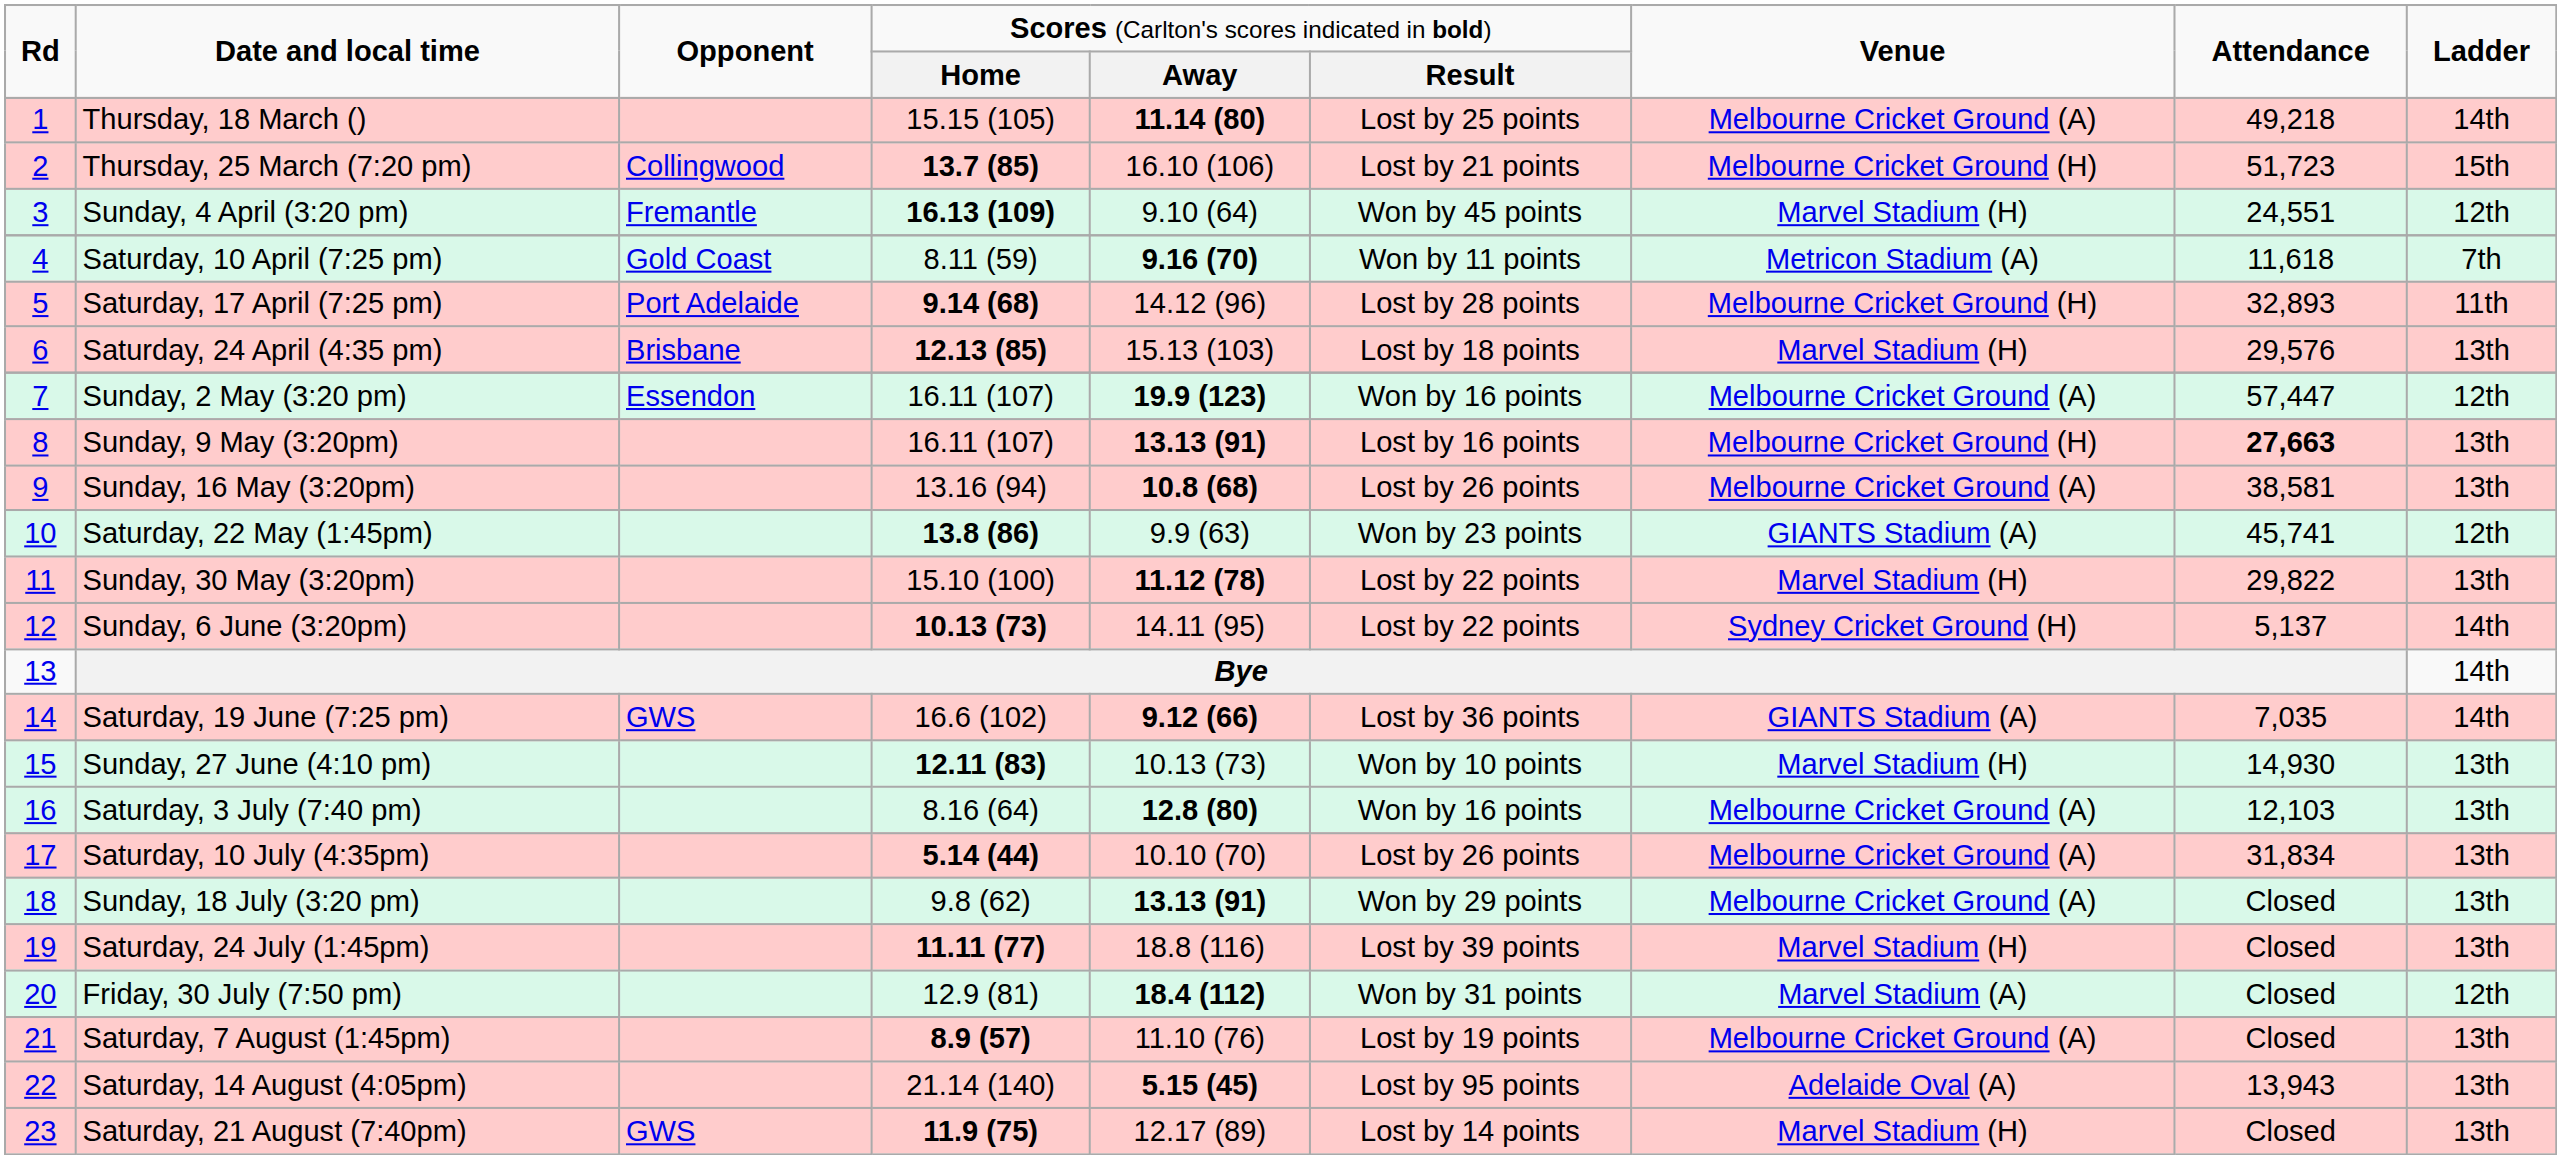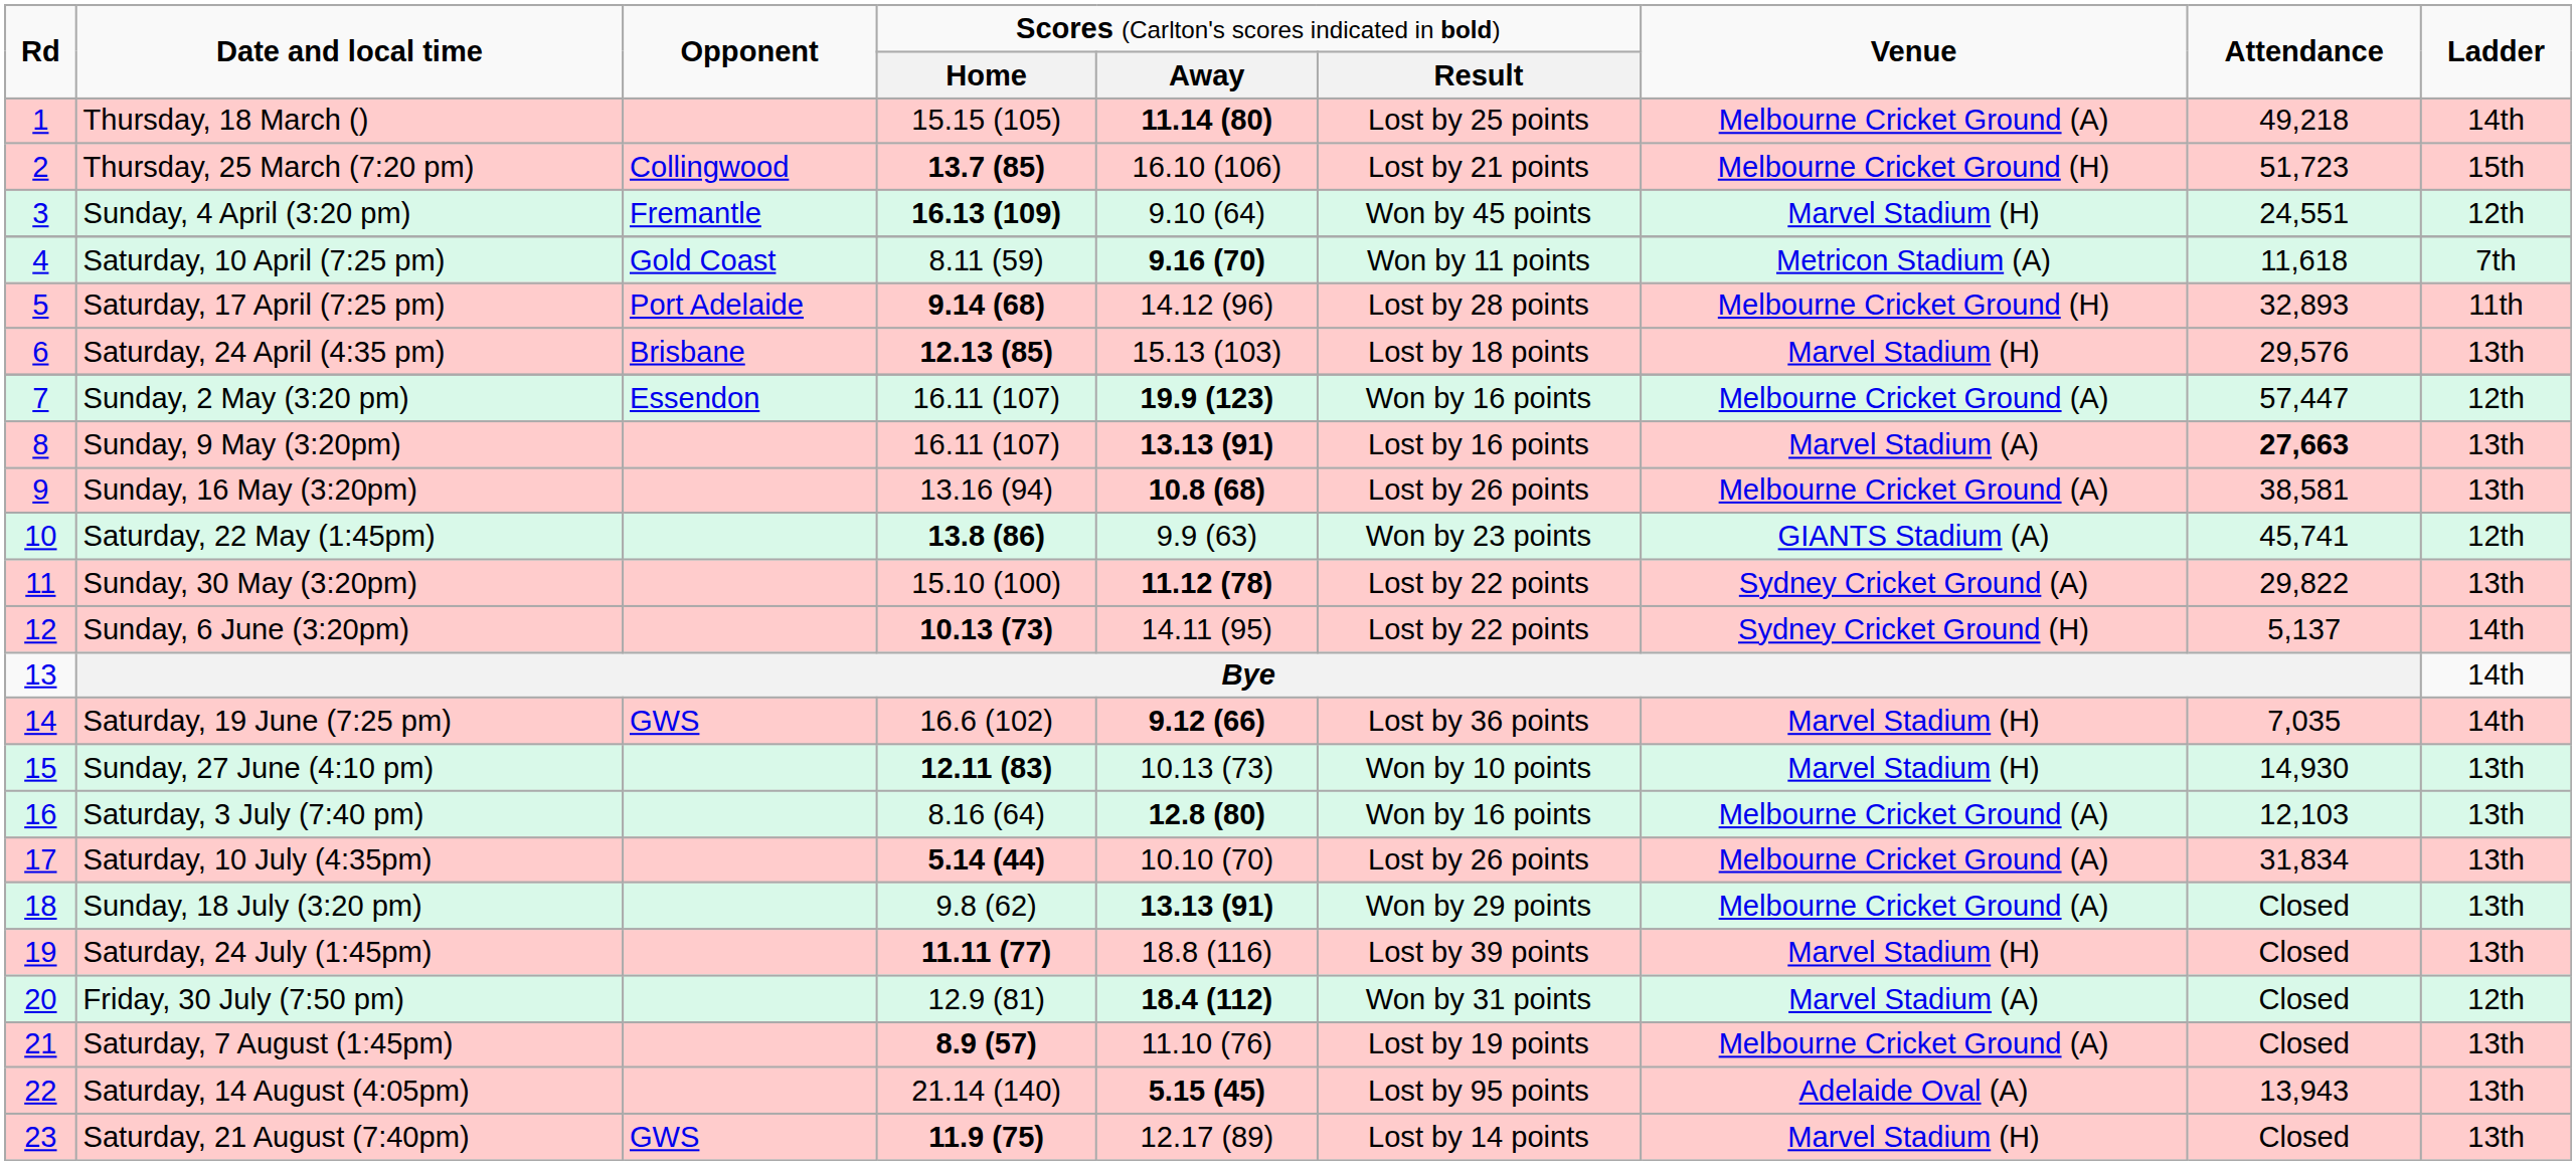Sunday, 9 May (3:20pm) | column 7: Melbourne Cricket Ground (H) -> Marvel Stadium (A)
Sunday, 30 May (3:20pm) | column 7: Marvel Stadium (H) -> Sydney Cricket Ground (A)
Saturday, 19 June (7:25 pm) | column 7: GIANTS Stadium (A) -> Marvel Stadium (H)
